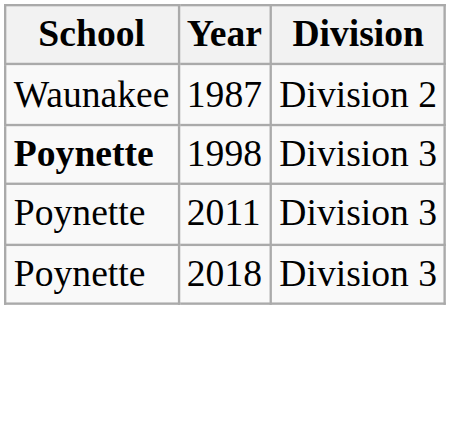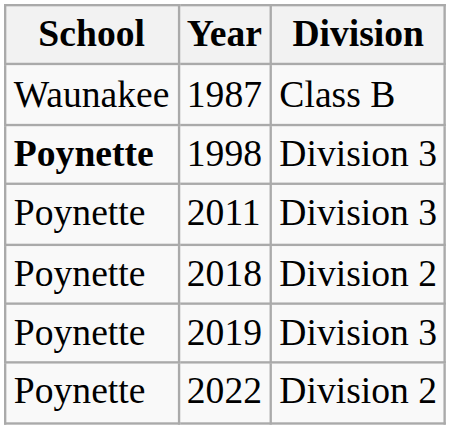1987 | Division: Division 2 -> Class B
2018 | Division: Division 3 -> Division 2
+ row: Poynette | 2019 | Division 3
+ row: Poynette | 2022 | Division 2
